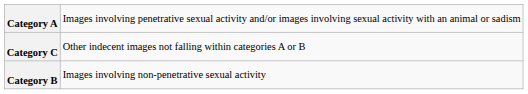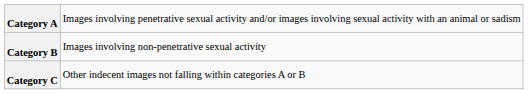rows swapped: Category B <-> Category C
